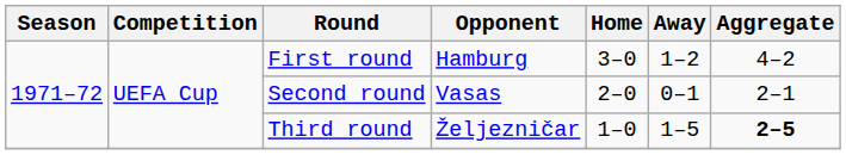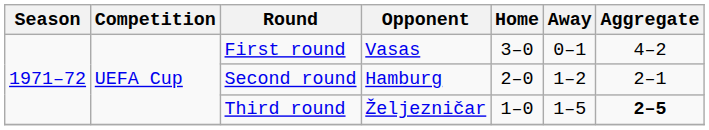First round | Opponent: Hamburg -> Vasas
First round | Away: 1–2 -> 0–1
Second round | Opponent: Vasas -> Hamburg
Second round | Away: 0–1 -> 1–2
